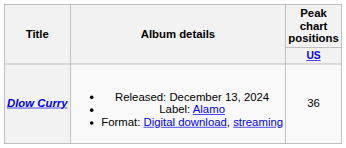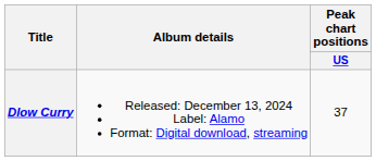Dlow Curry | Peak chart positions / US: 36 -> 37
